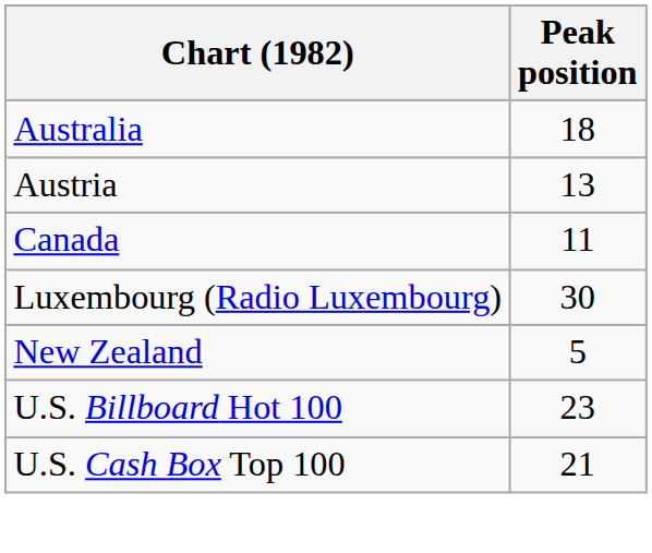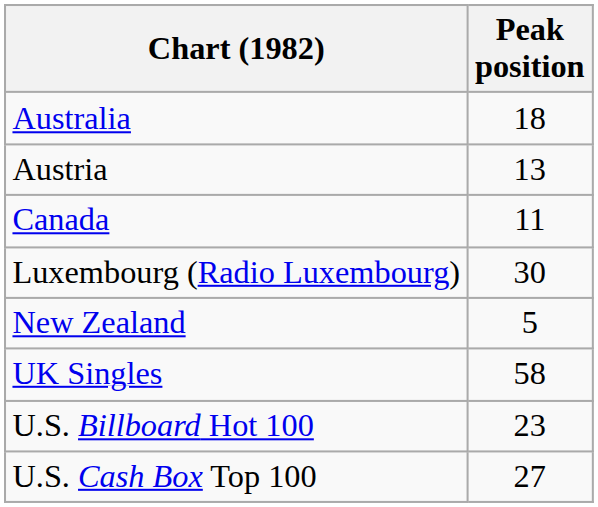+ row: UK Singles | 58
U.S. Cash Box Top 100 | Peak position: 21 -> 27
